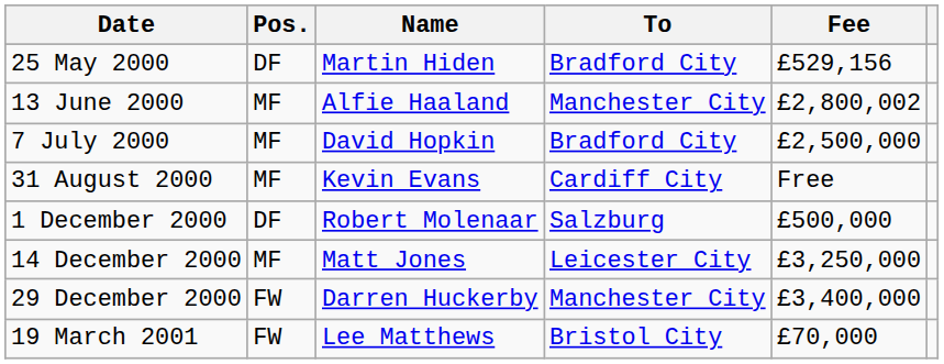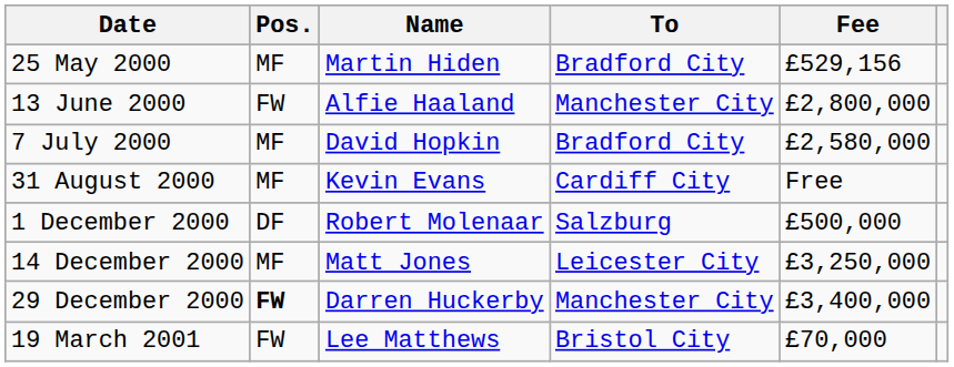25 May 2000 | Pos.: DF -> MF
13 June 2000 | Pos.: MF -> FW
13 June 2000 | Fee: £2,800,002 -> £2,800,000
7 July 2000 | Fee: £2,500,000 -> £2,580,000
29 December 2000 | Pos.: normal -> bold
